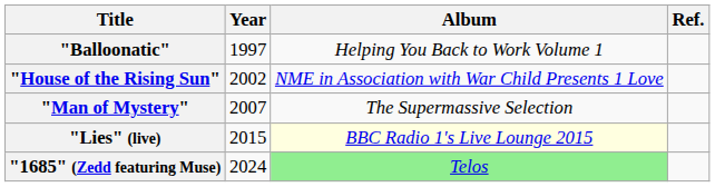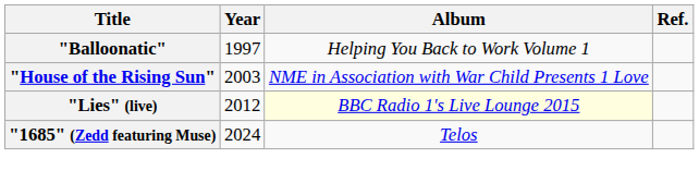"House of the Rising Sun" | Year: 2002 -> 2003
- row: "Man of Mystery" | 2007 | The Supermassive Selection
"Lies" (live) | Year: 2015 -> 2012
"1685" (Zedd featuring Muse) | Album: lightgreen background -> no background
